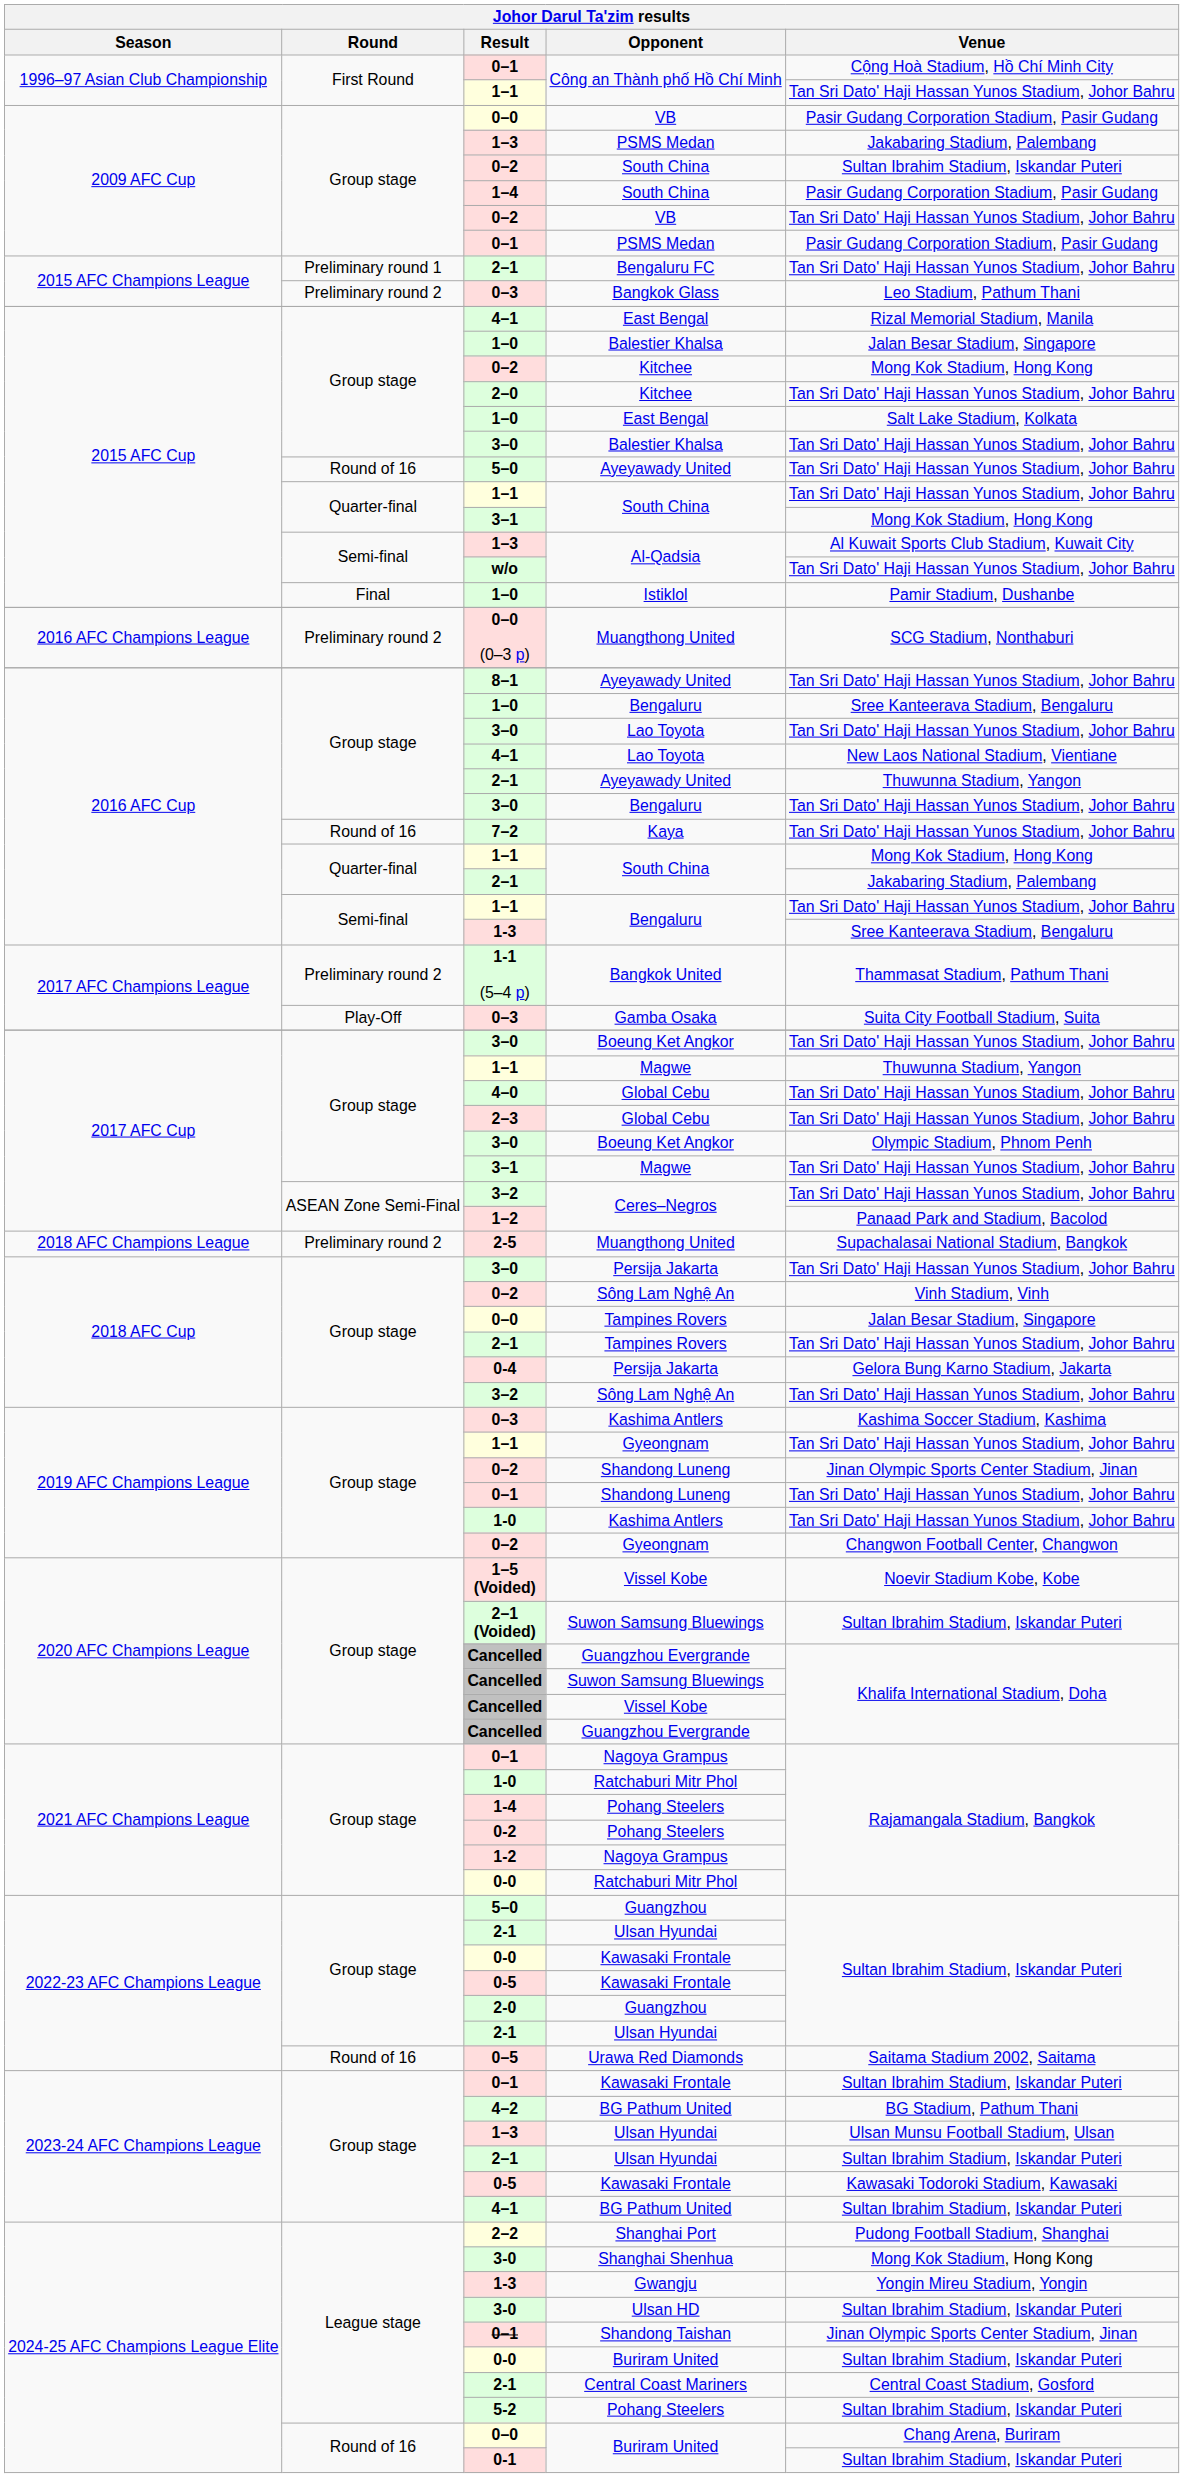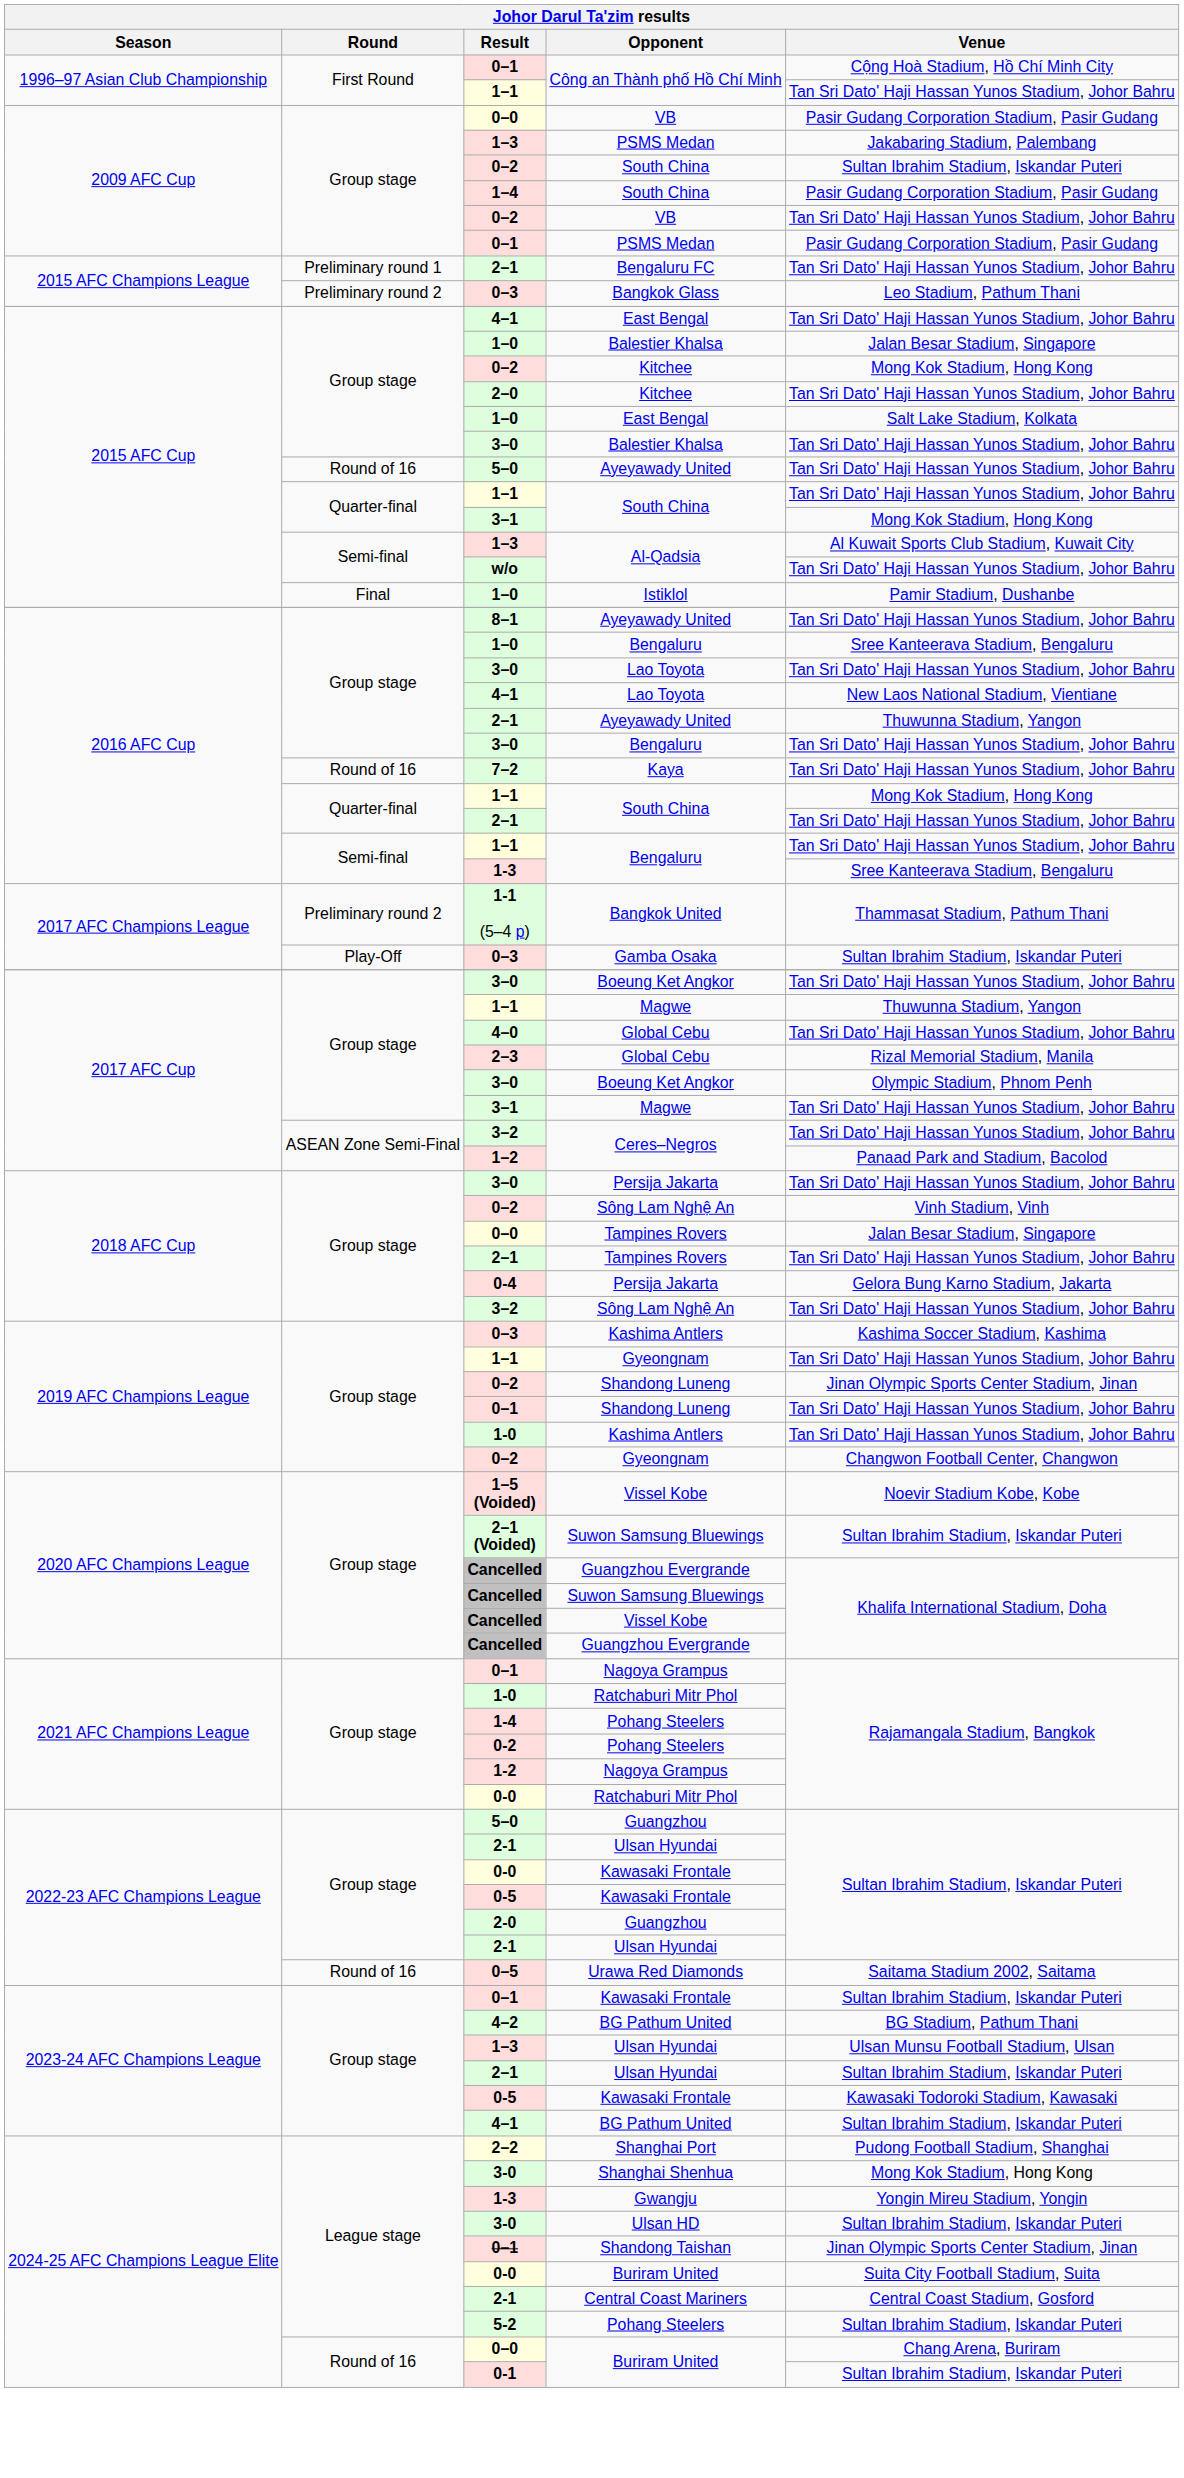4–1 / East Bengal | Venue: Rizal Memorial Stadium, Manila -> Tan Sri Dato' Haji Hassan Yunos Stadium, Johor Bahru
- row: 2016 AFC Champions League | Preliminary round 2 | 0–0 (0–3 p) | Muangthong United | SCG Stadium, Nonthaburi
2–1 / South China | Venue: Jakabaring Stadium, Palembang -> Tan Sri Dato' Haji Hassan Yunos Stadium, Johor Bahru
Gamba Osaka | Venue: Suita City Football Stadium, Suita -> Sultan Ibrahim Stadium, Iskandar Puteri
2–3 / Global Cebu | Venue: Tan Sri Dato' Haji Hassan Yunos Stadium, Johor Bahru -> Rizal Memorial Stadium, Manila
- row: 2018 AFC Champions League | Preliminary round 2 | 2-5 | Muangthong United | Supachalasai National Stadium, Bangkok
0-0 / Buriram United | Venue: Sultan Ibrahim Stadium, Iskandar Puteri -> Suita City Football Stadium, Suita
